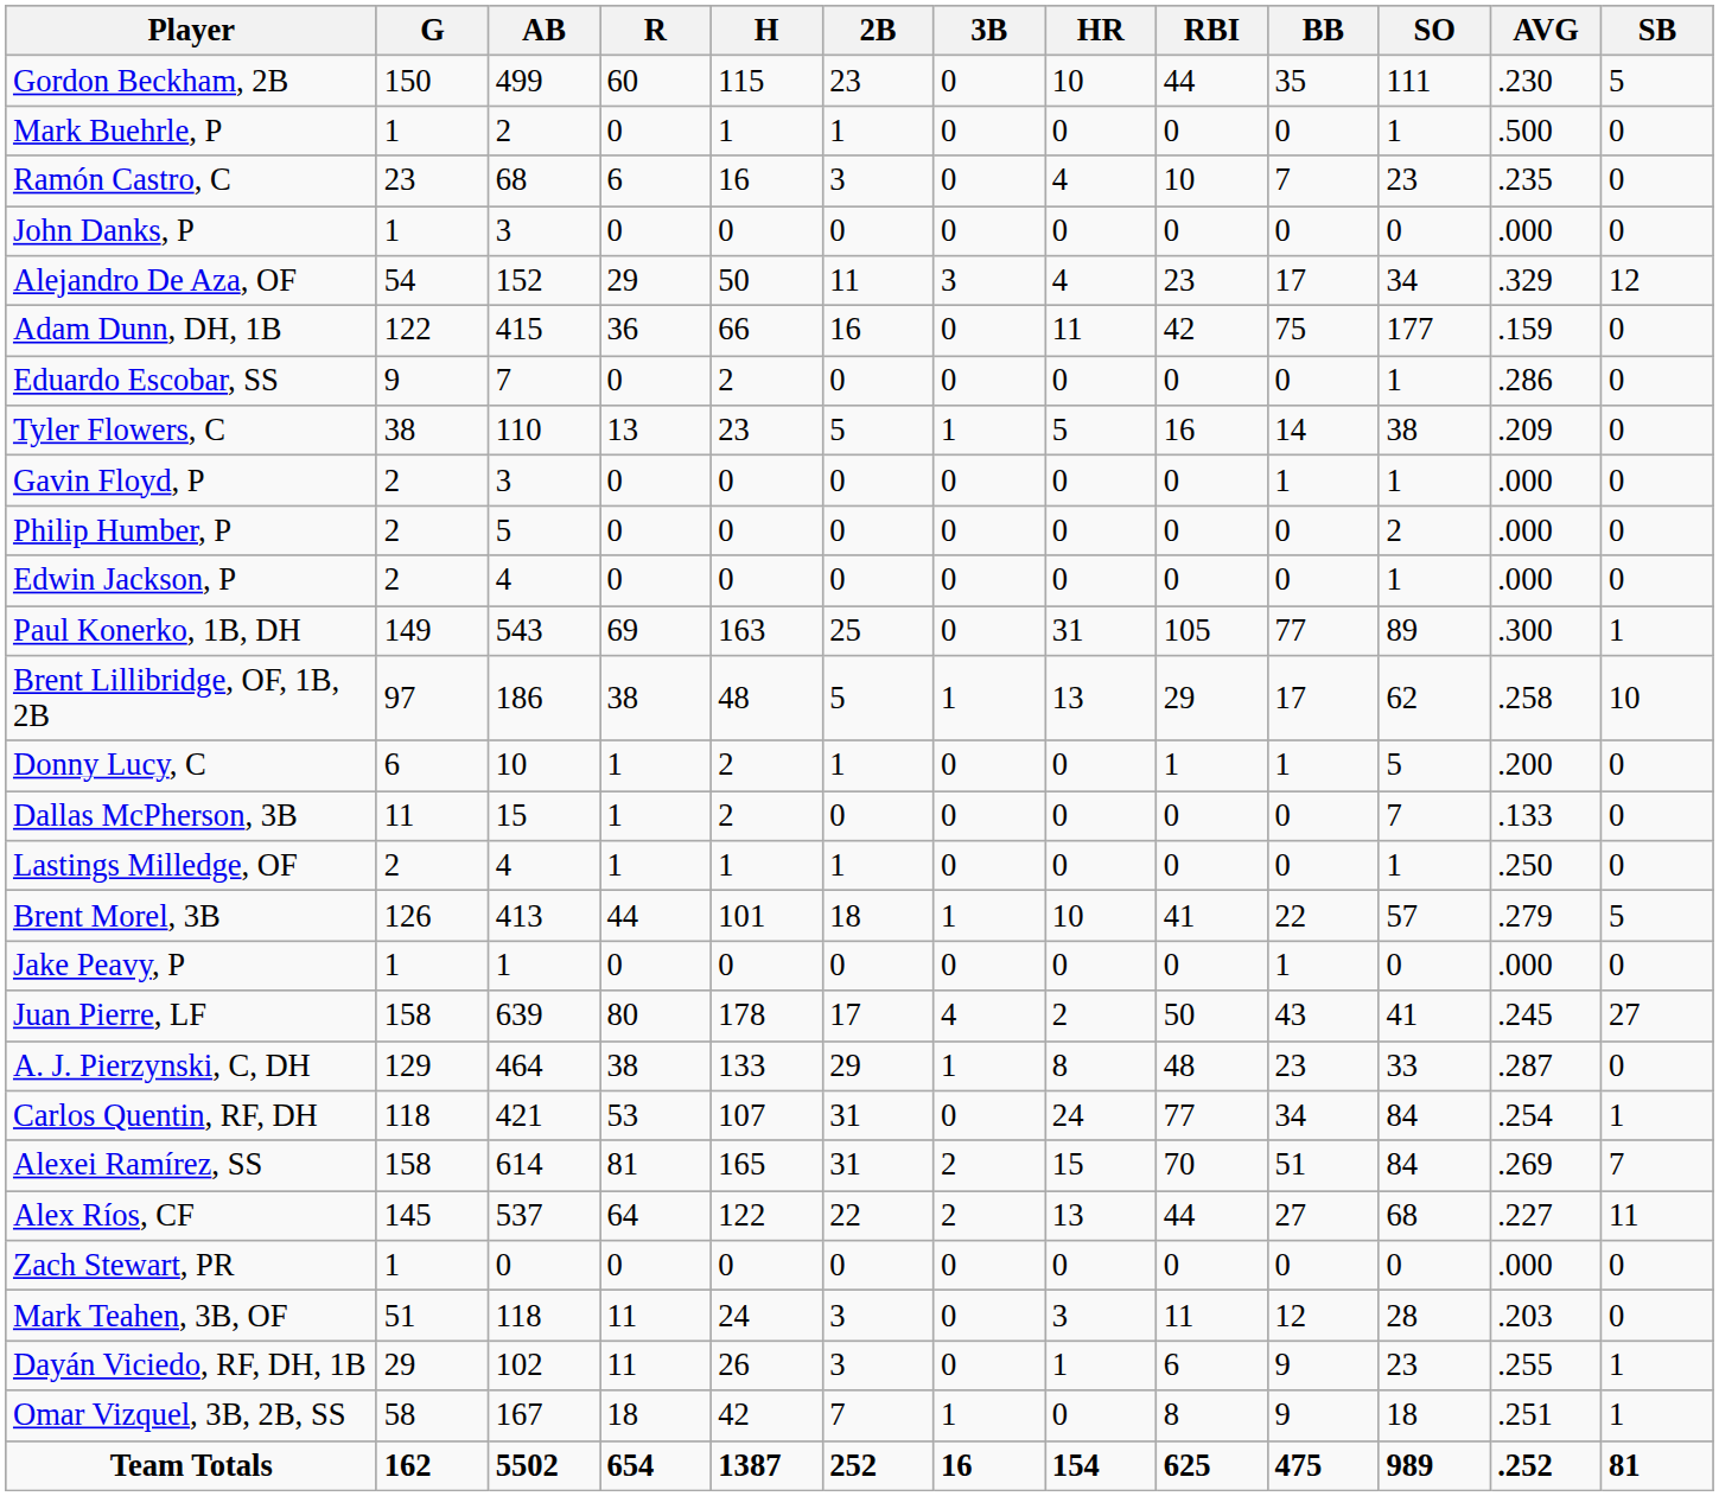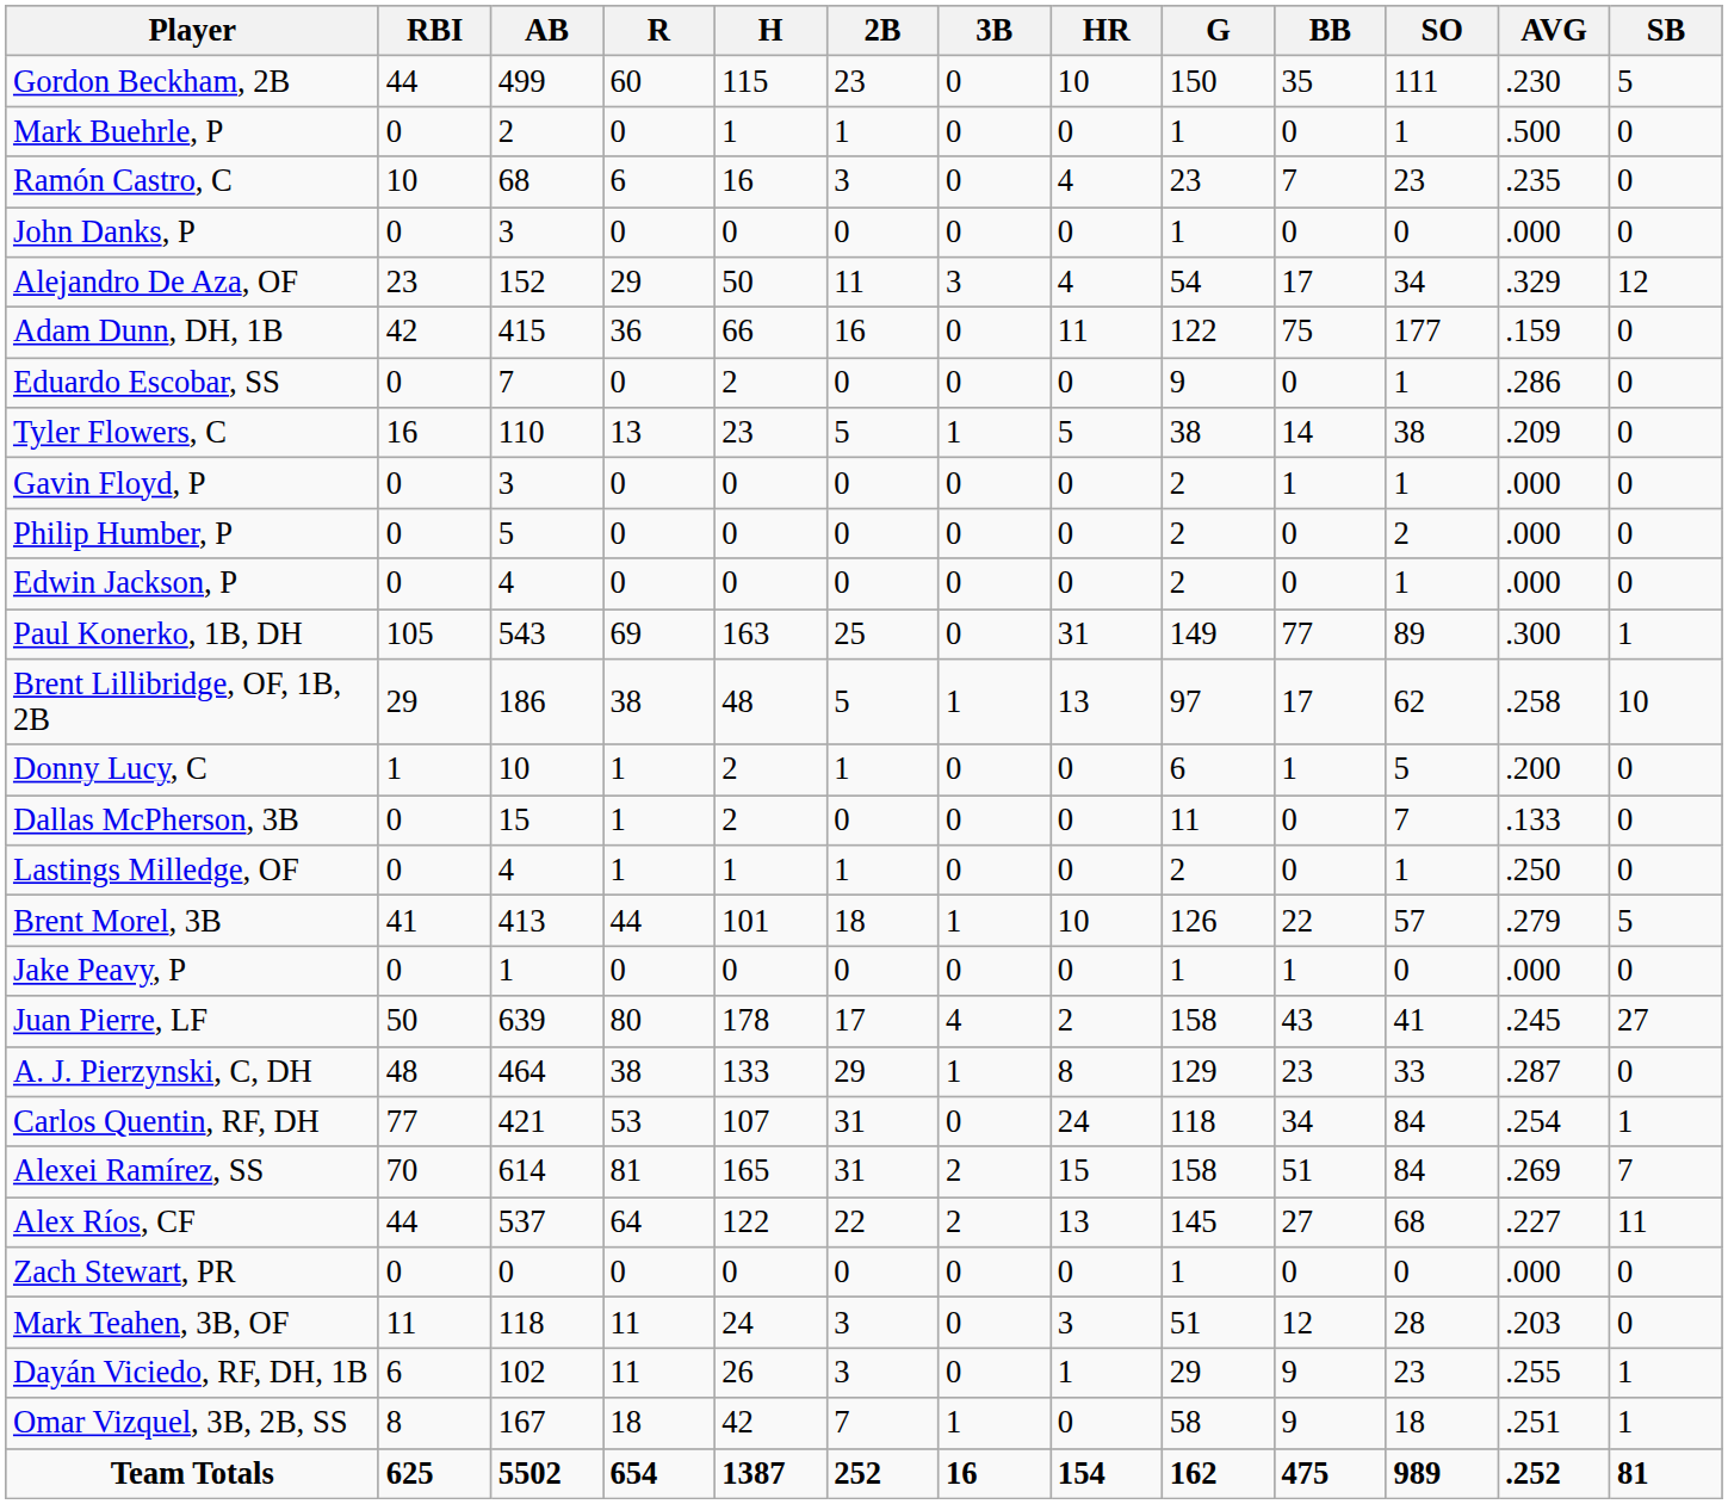columns swapped: G <-> RBI
